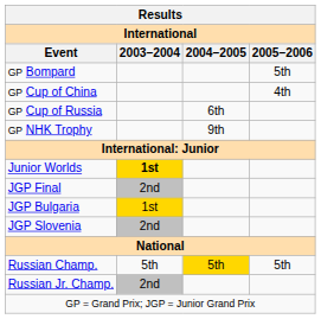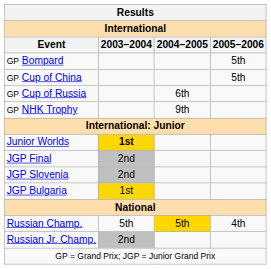GP Cup of China | 2005–2006: 4th -> 5th
rows swapped: JGP Bulgaria <-> JGP Slovenia
Russian Champ. | 2005–2006: 5th -> 4th
